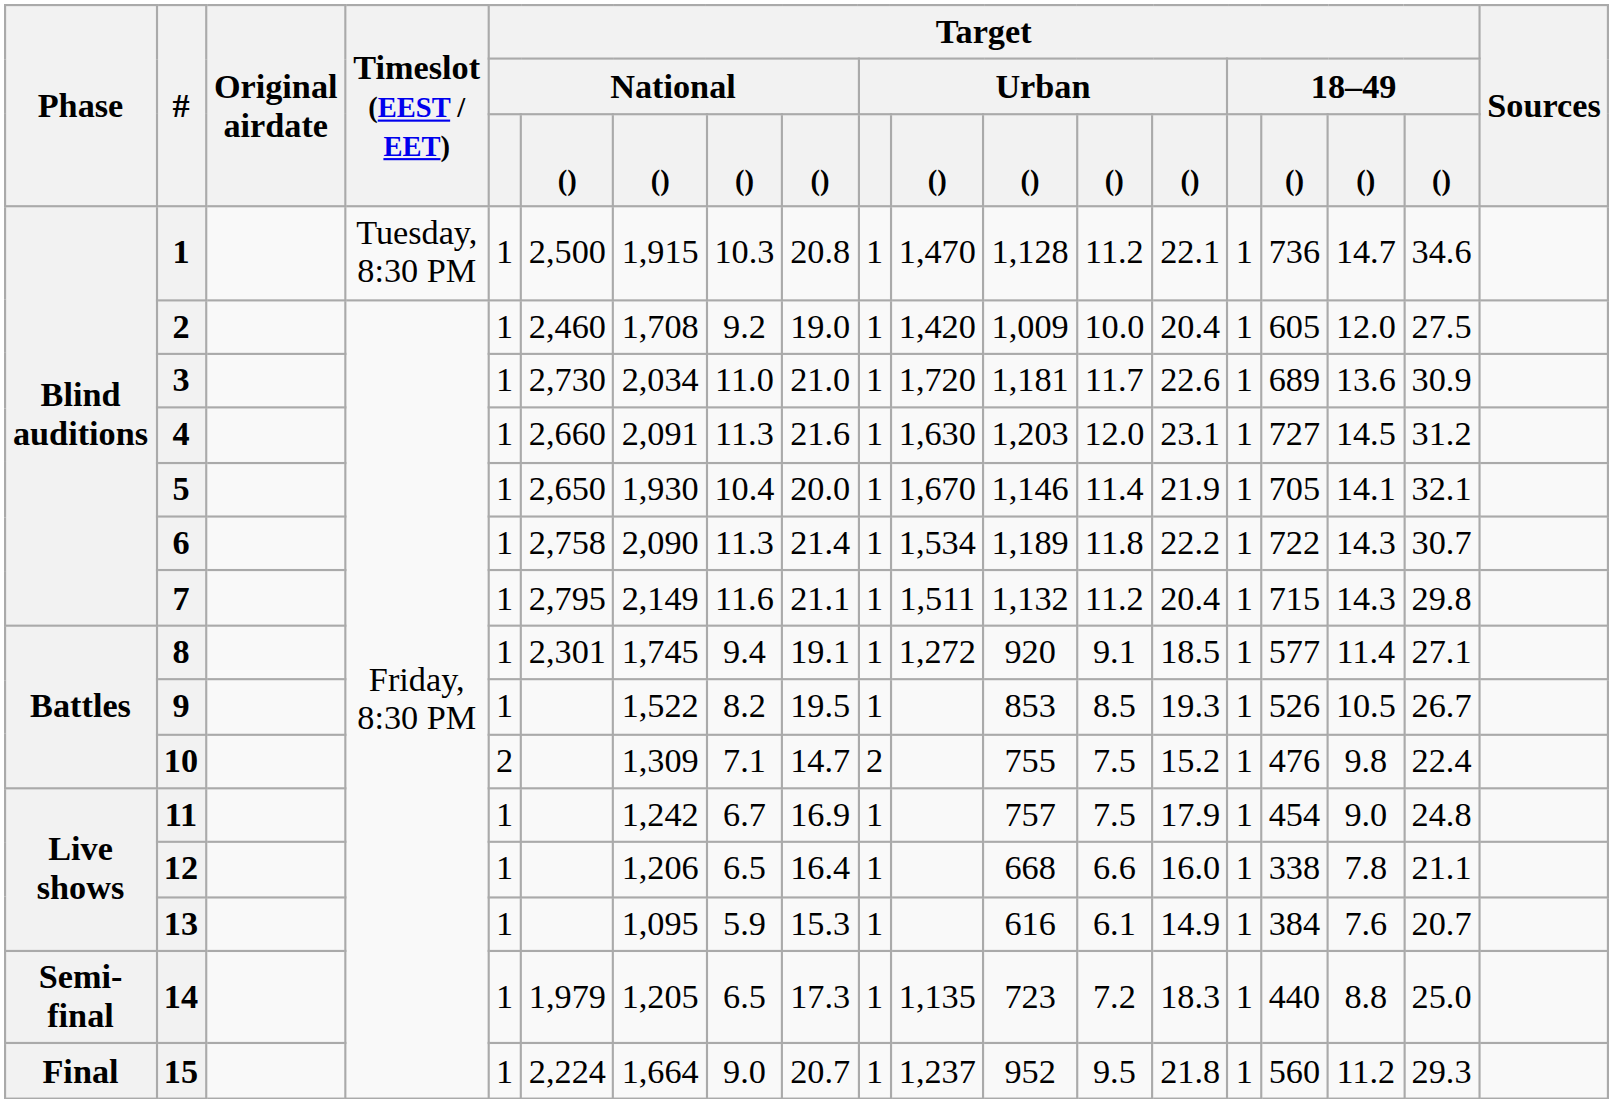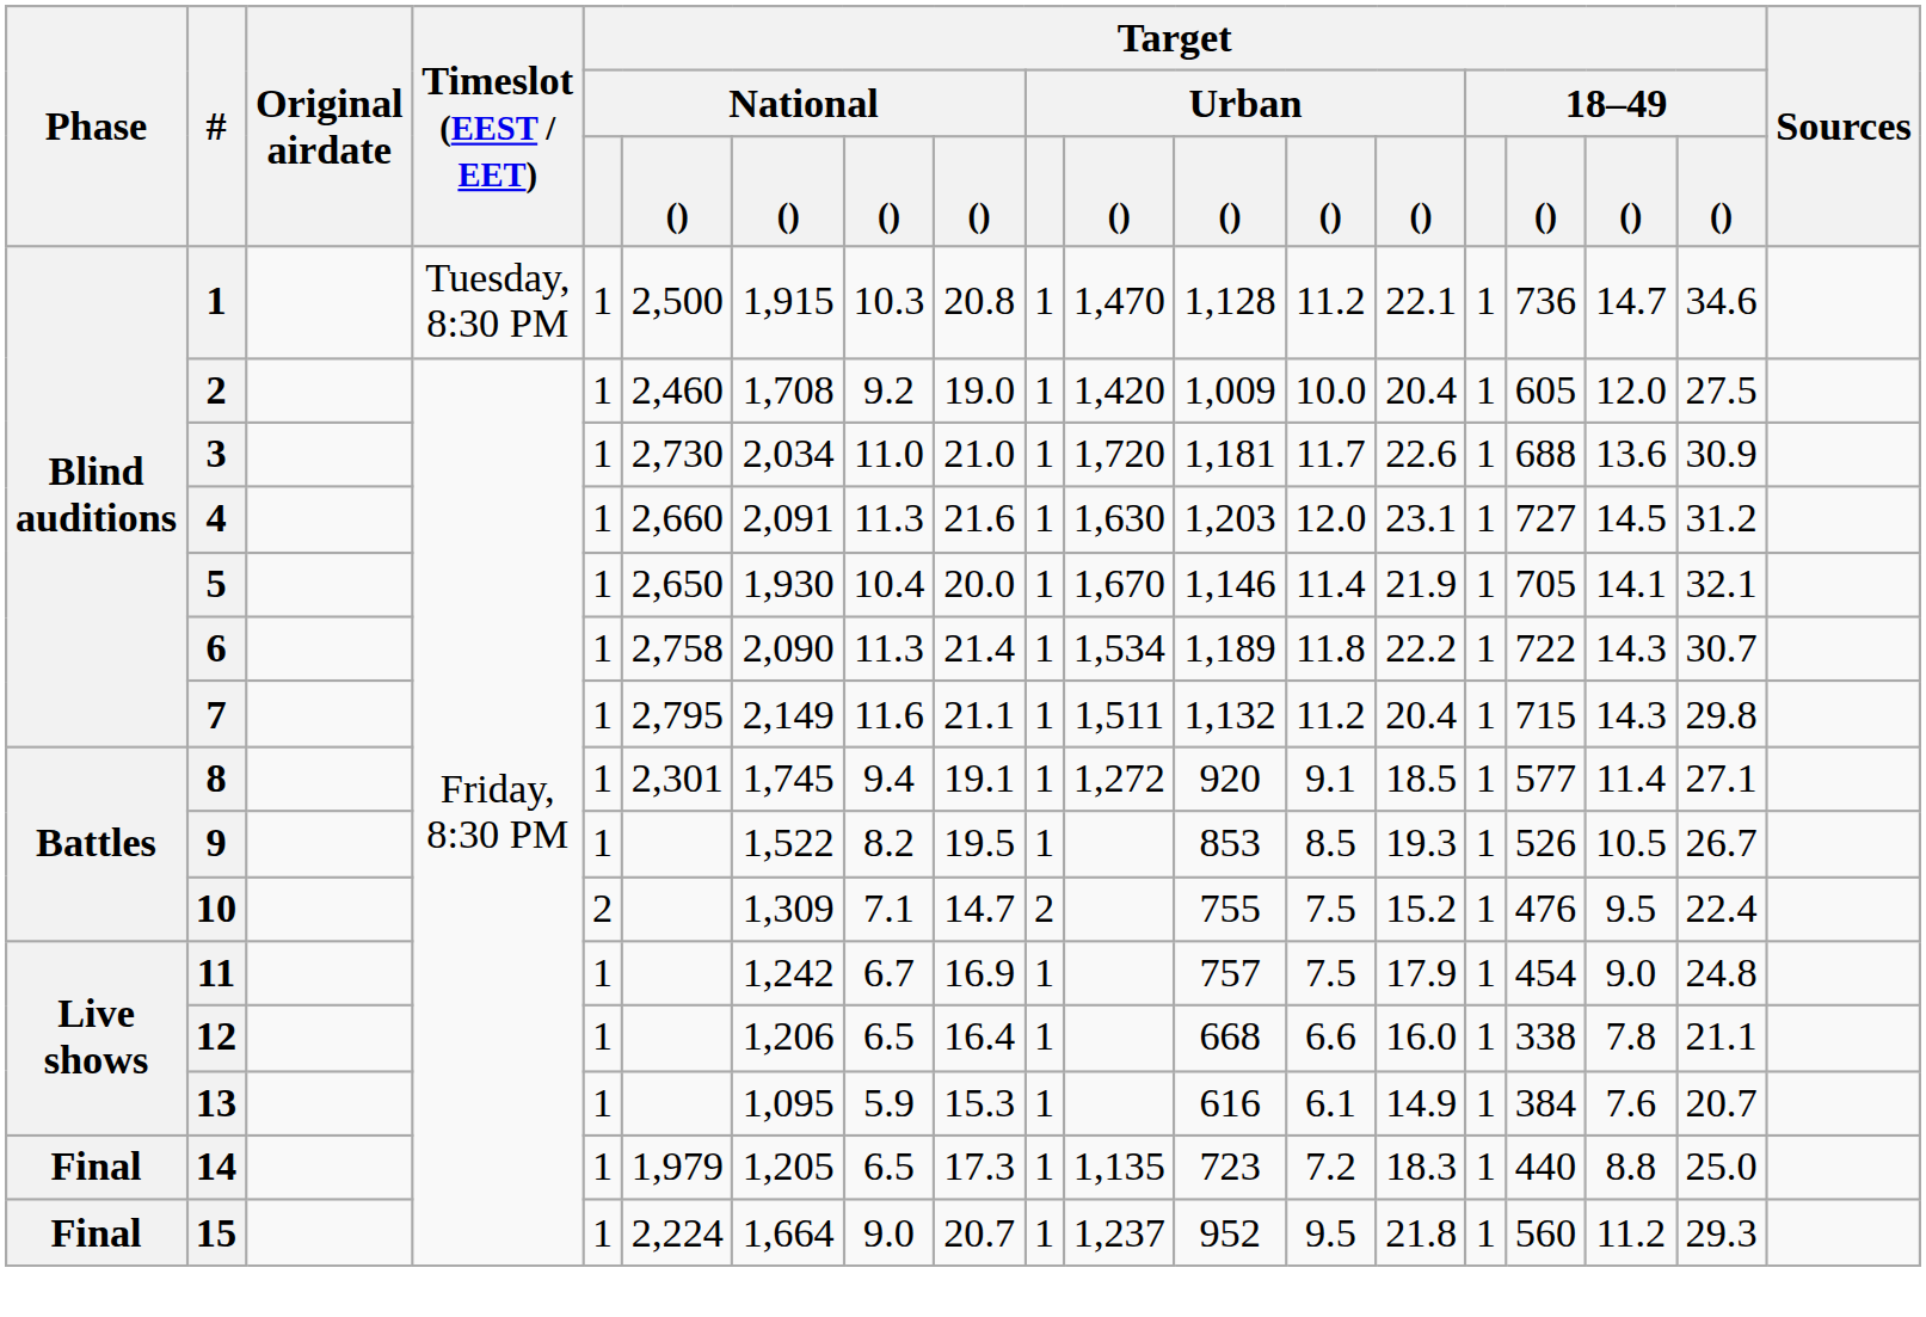3 | column 16: 689 -> 688
10 | column 17: 9.8 -> 9.5
14 | Phase: Semi-final -> Final
